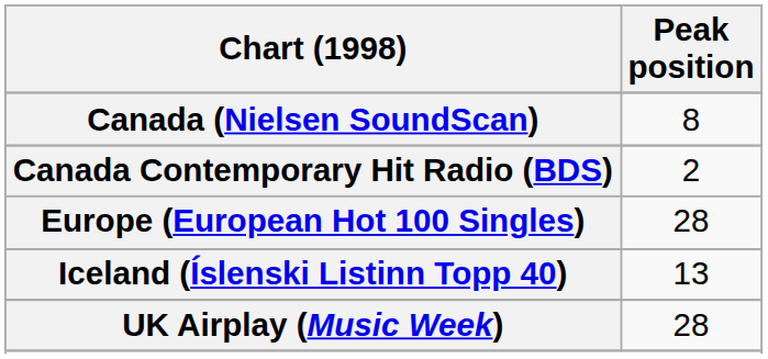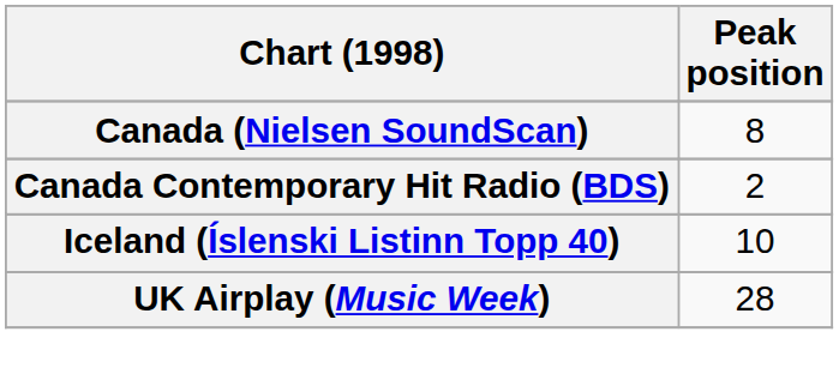- row: Europe (European Hot 100 Singles) | 28
Iceland (Íslenski Listinn Topp 40) | Peak position: 13 -> 10
